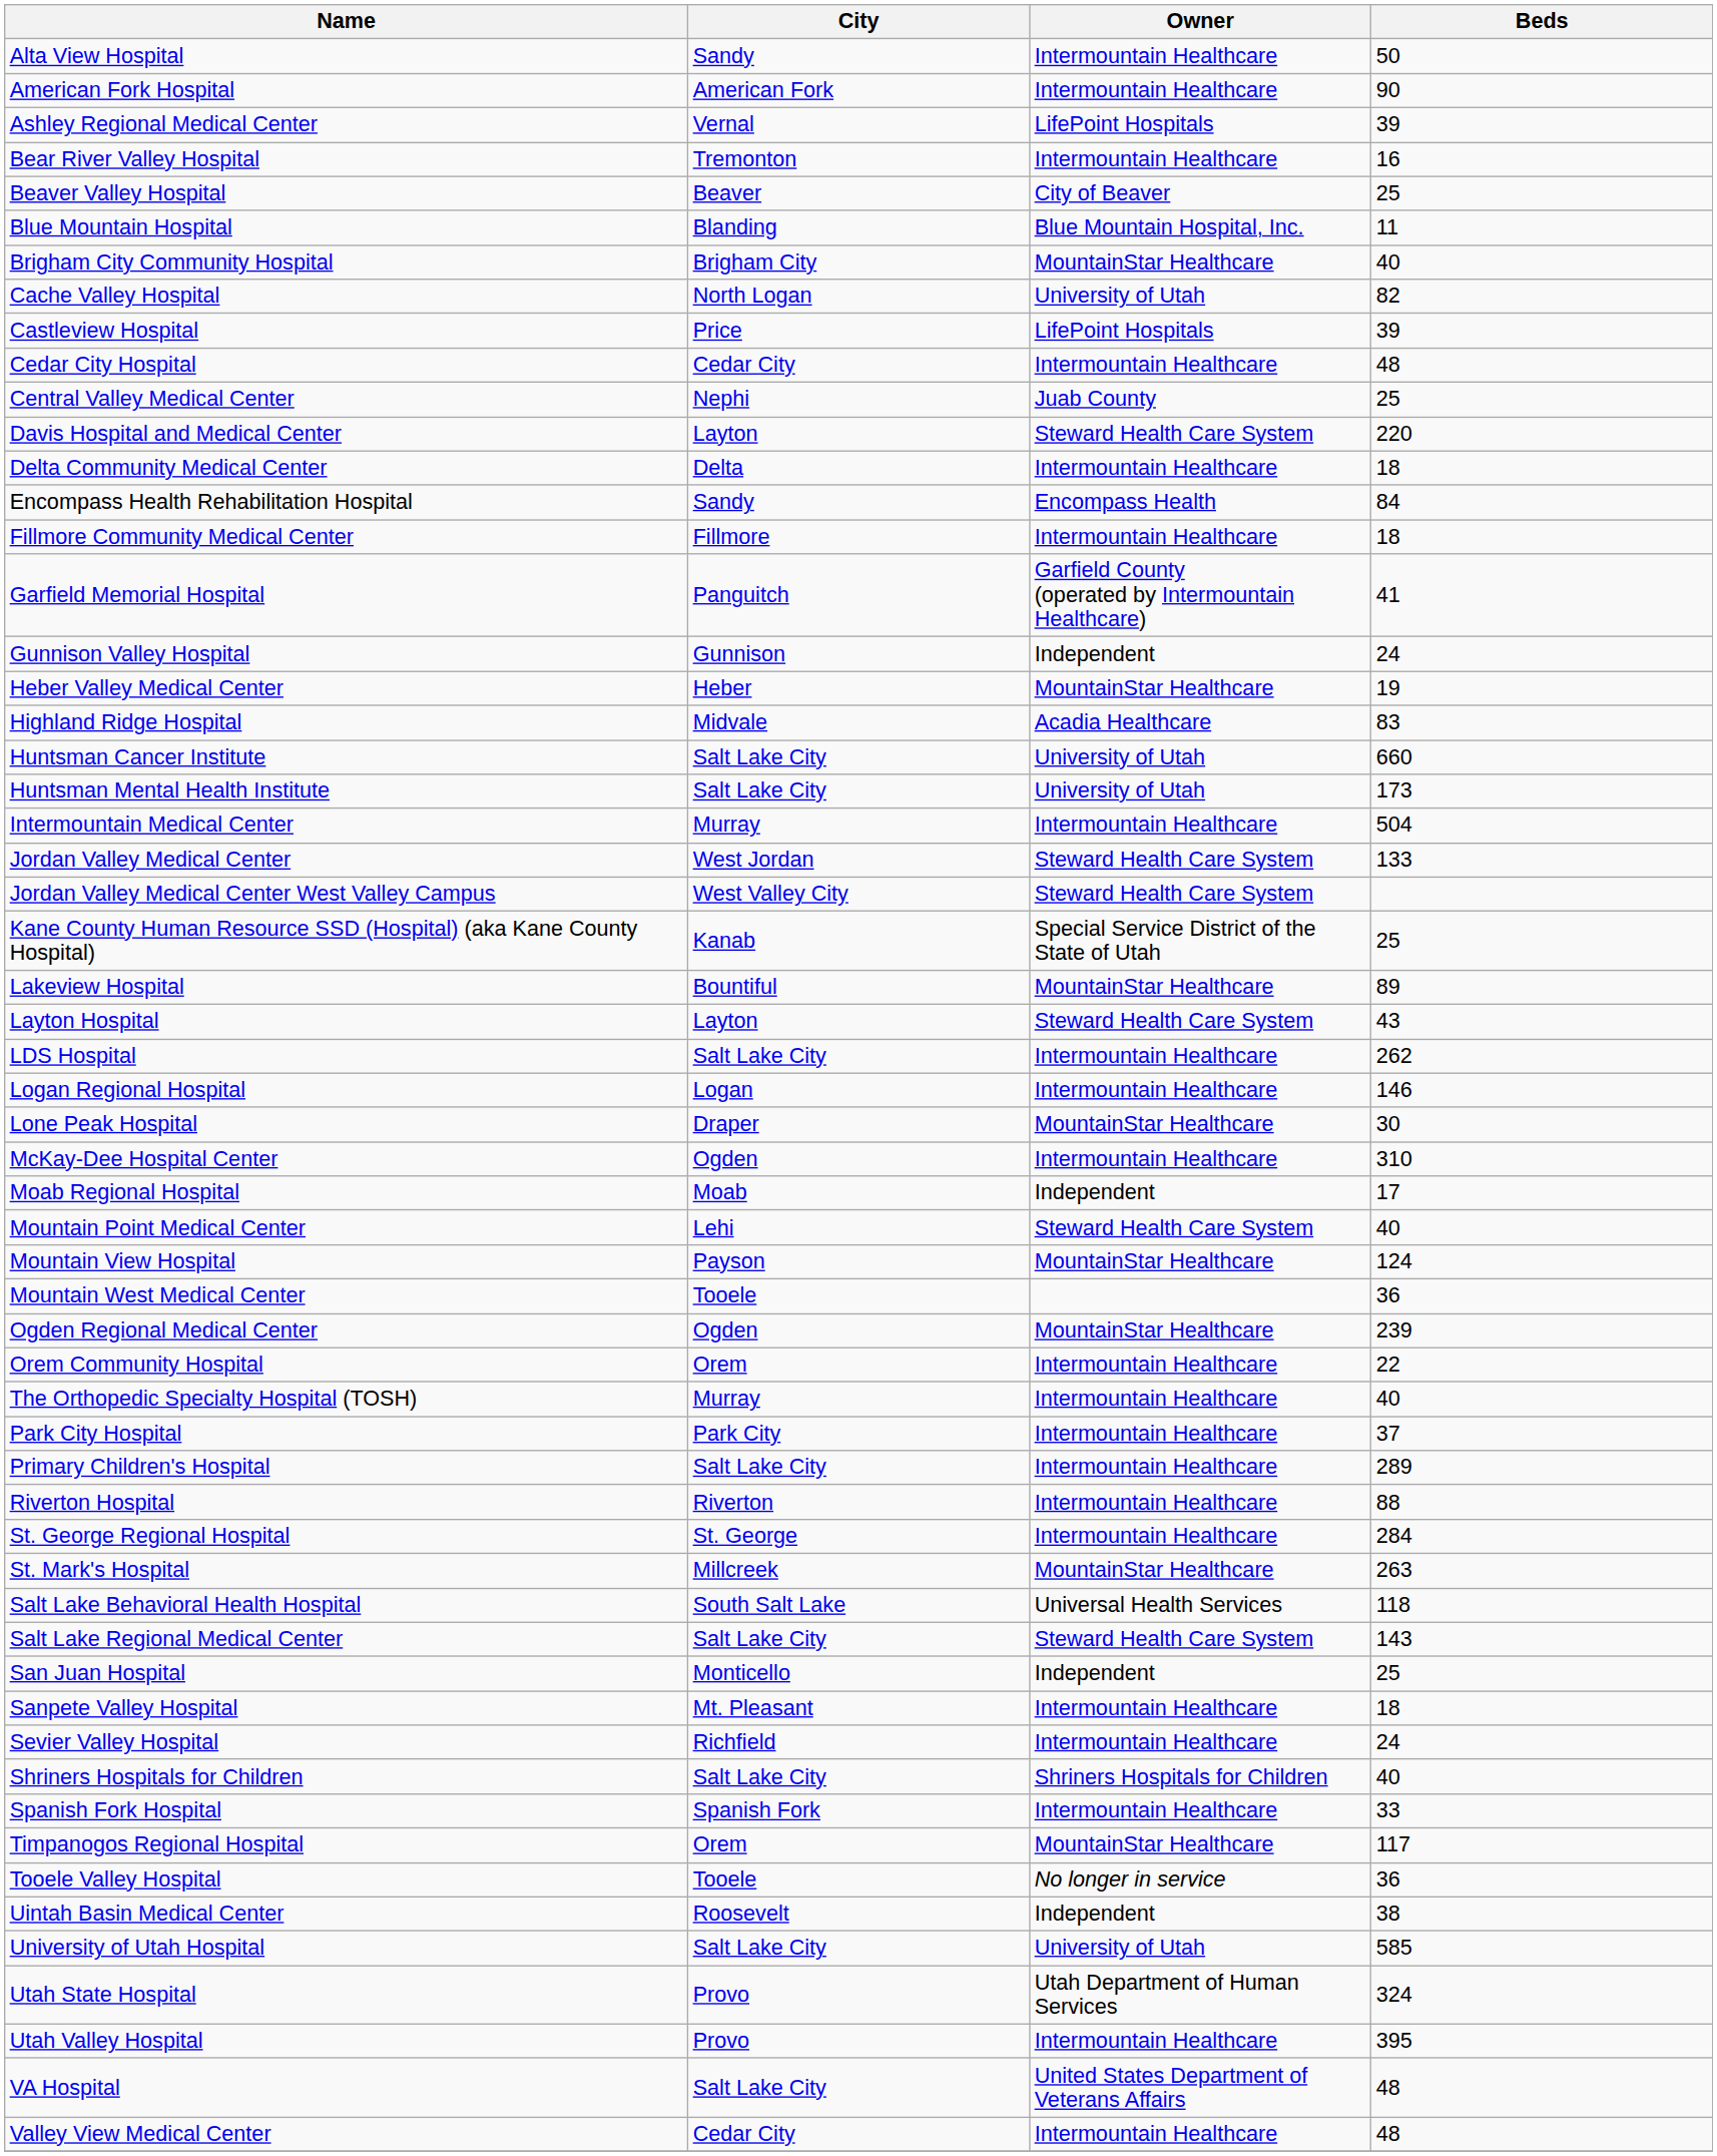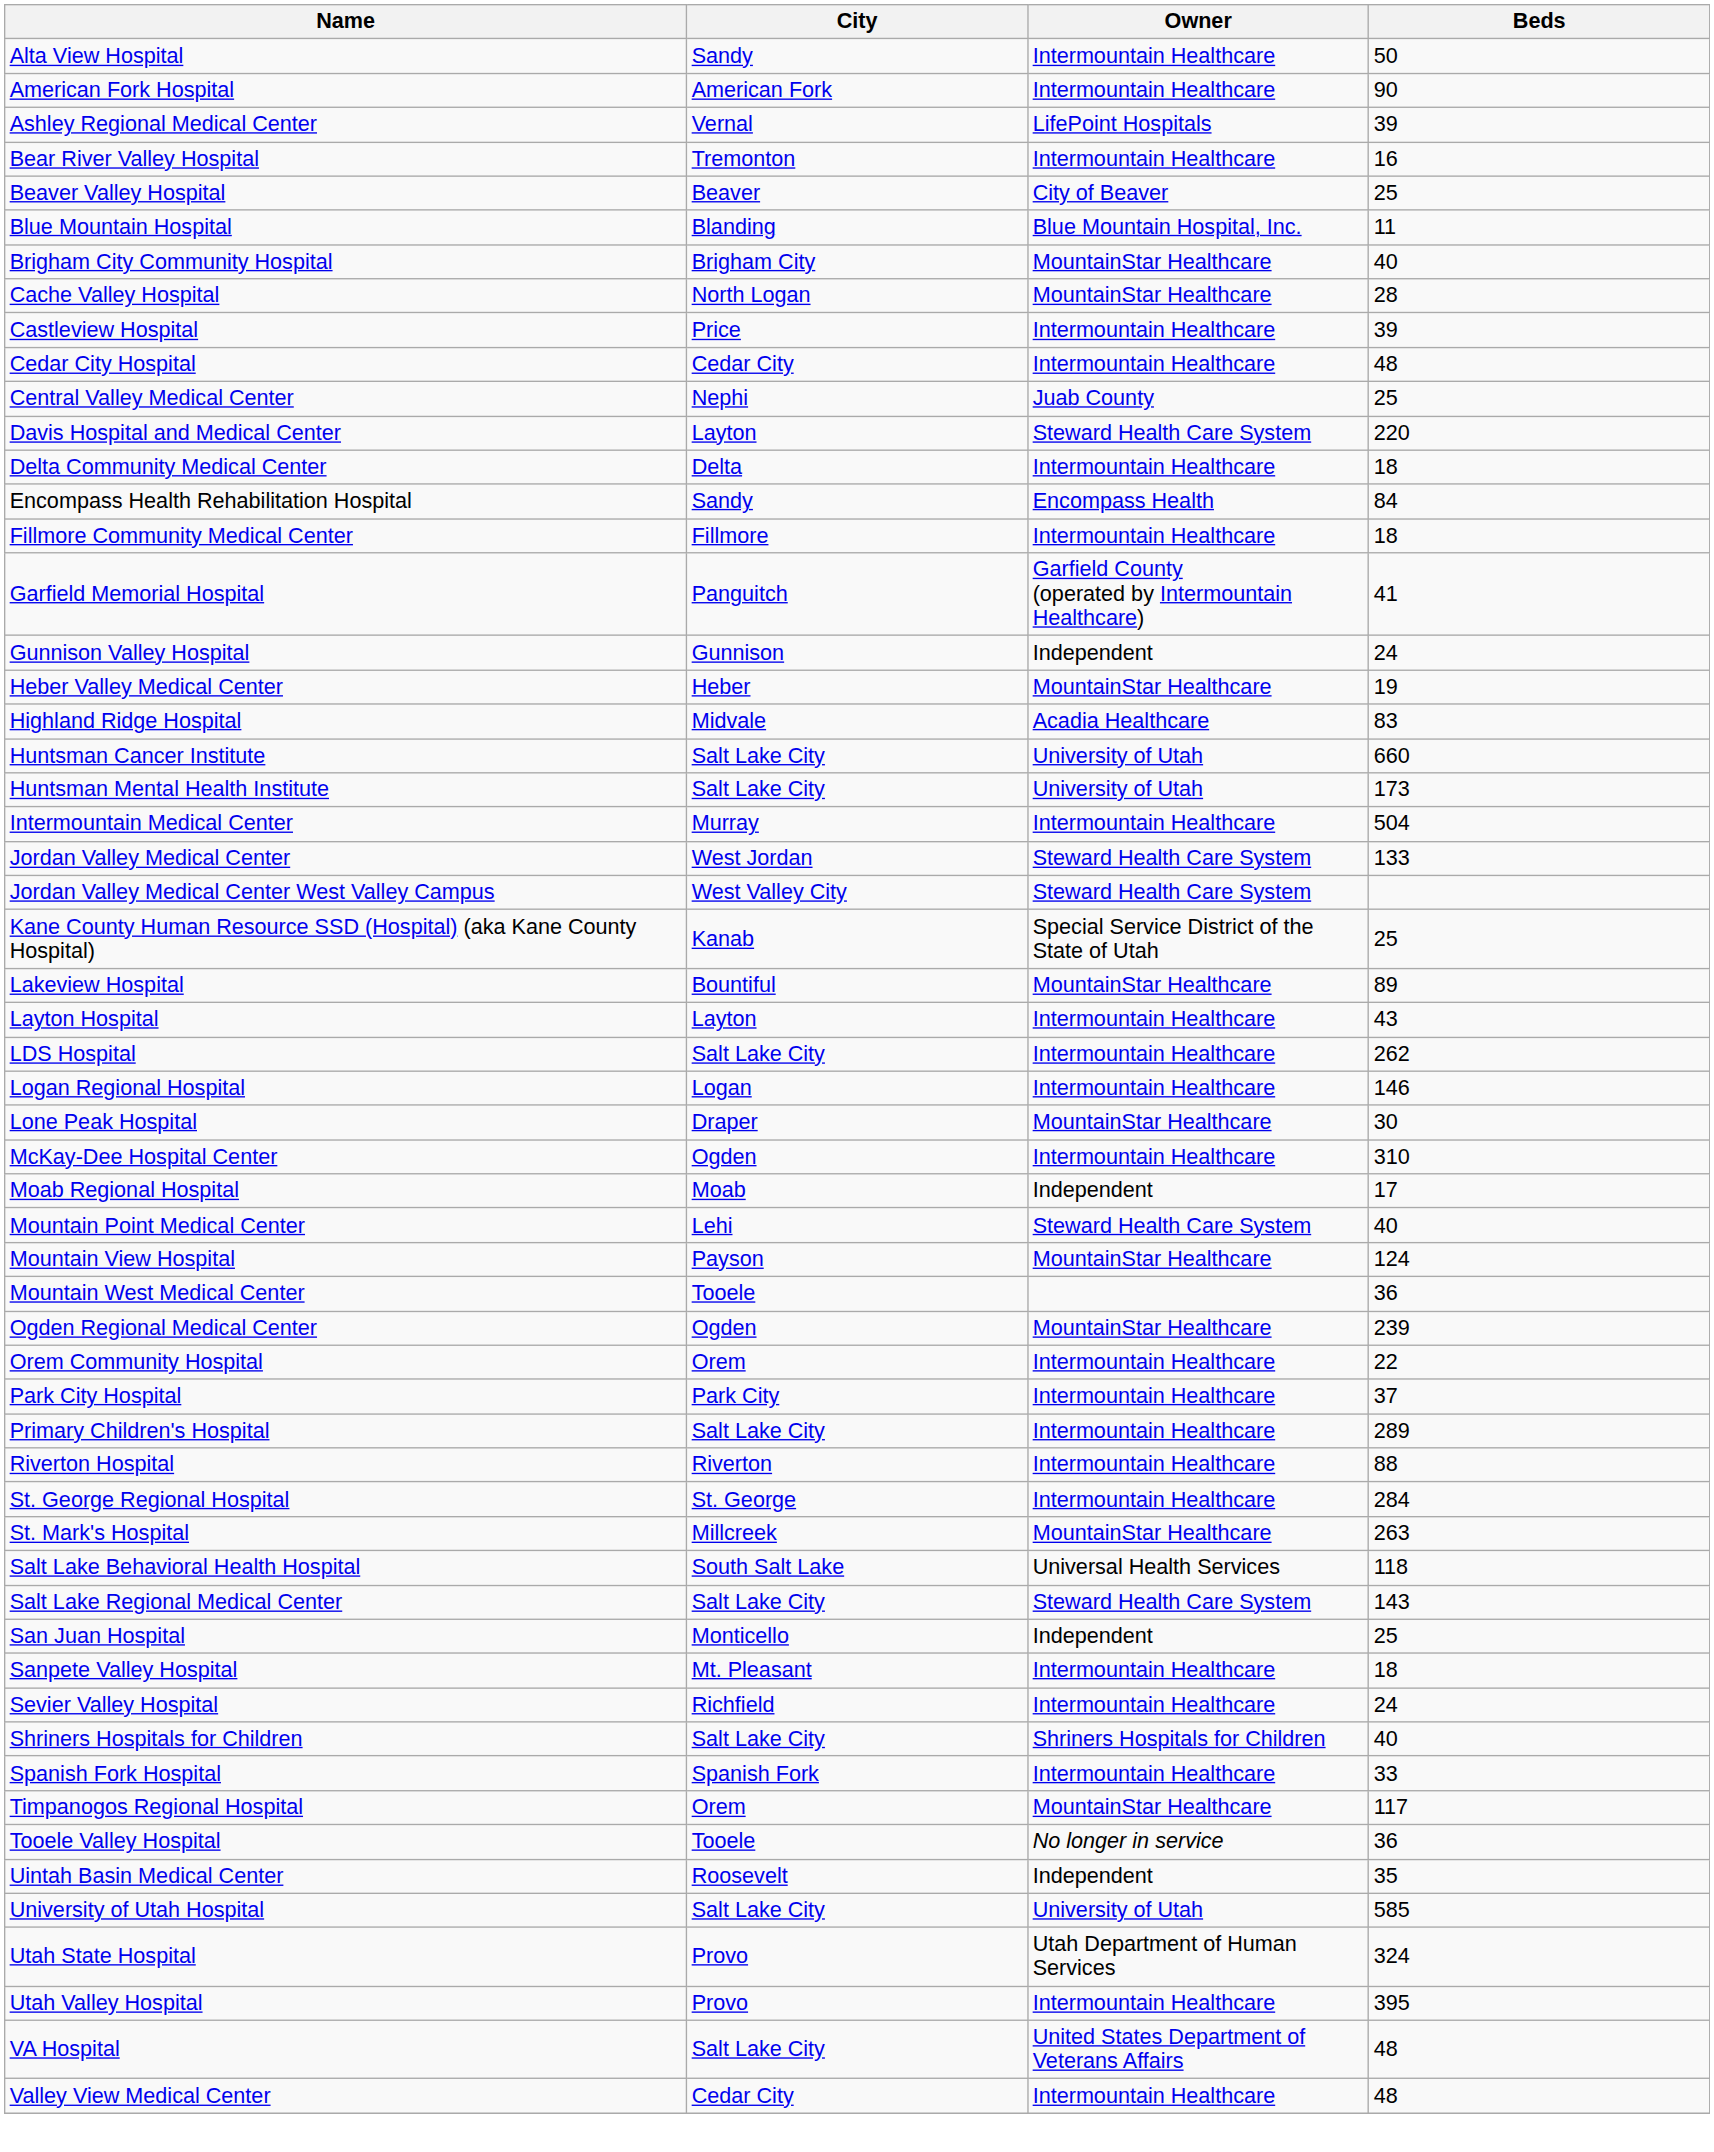Cache Valley Hospital | Owner: University of Utah -> MountainStar Healthcare
Cache Valley Hospital | Beds: 82 -> 28
Castleview Hospital | Owner: LifePoint Hospitals -> Intermountain Healthcare
Layton Hospital | Owner: Steward Health Care System -> Intermountain Healthcare
- row: The Orthopedic Specialty Hospital (TOSH) | Murray | Intermountain Healthcare | 40
Uintah Basin Medical Center | Beds: 38 -> 35
